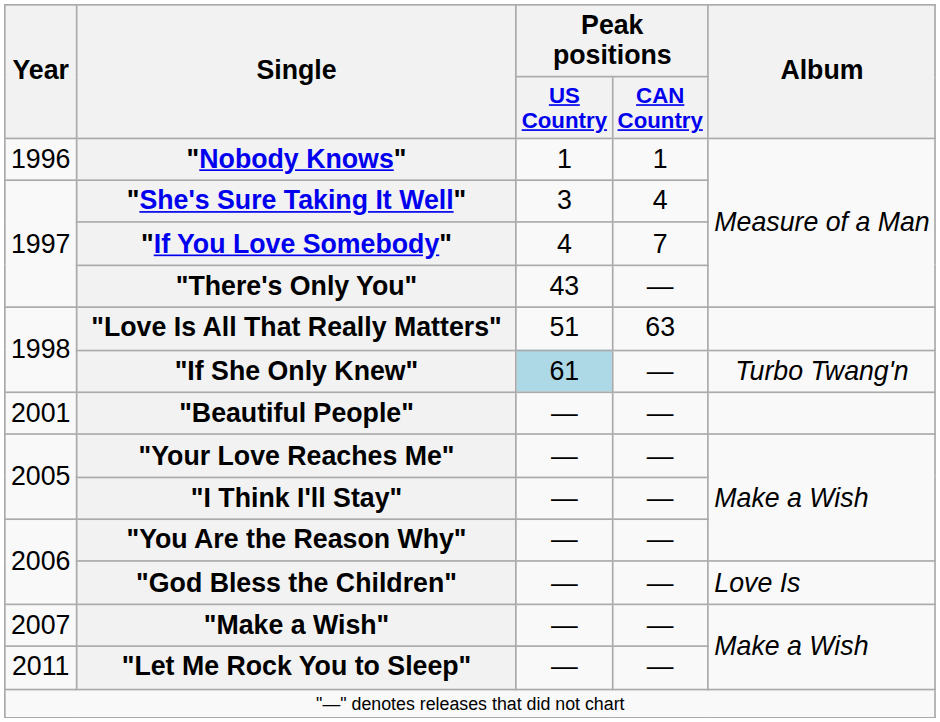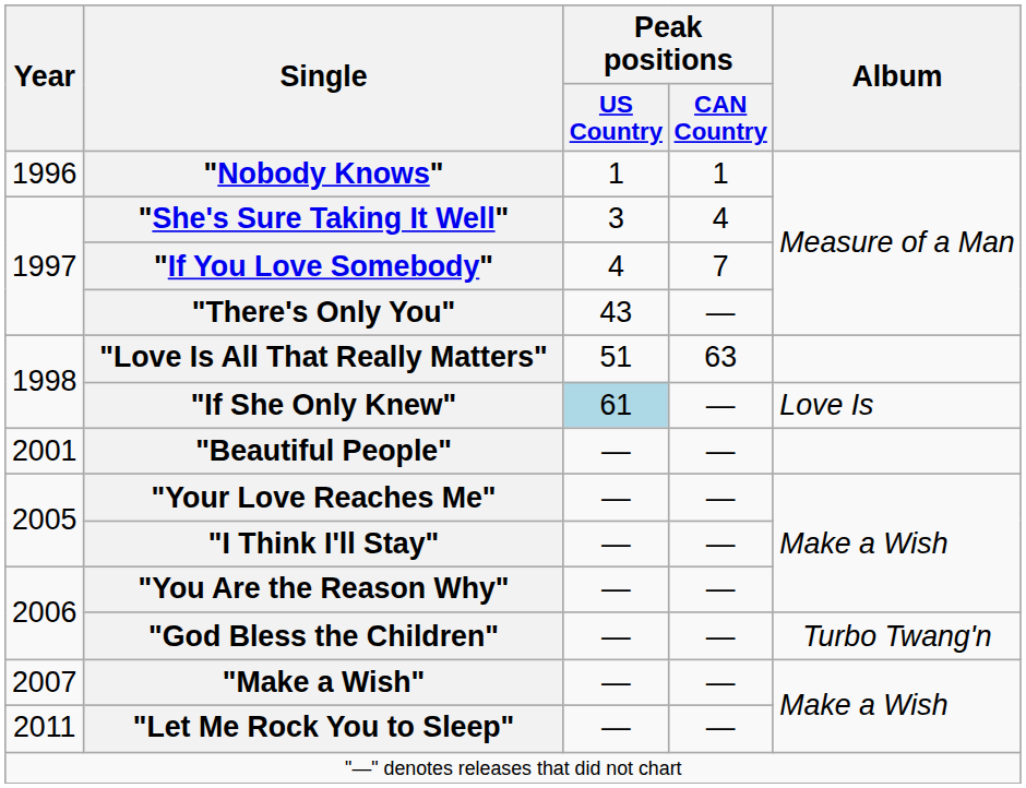"If She Only Knew" | Album: Turbo Twang'n -> Love Is
"God Bless the Children" | Album: Love Is -> Turbo Twang'n
